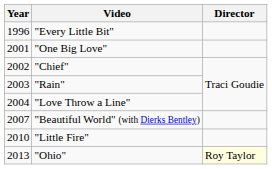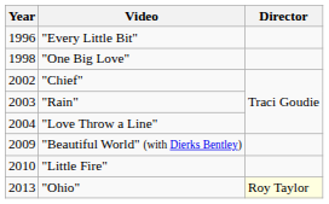"One Big Love" | Year: 2001 -> 1998
"Beautiful World" (with Dierks Bentley) | Year: 2007 -> 2009
